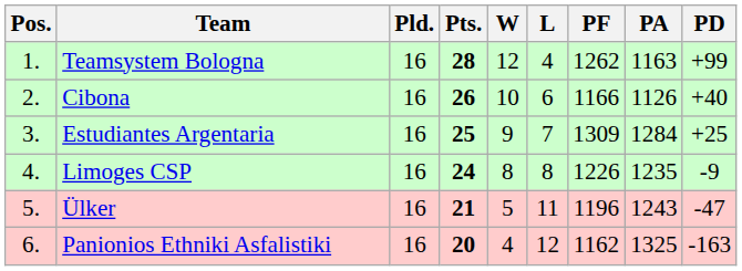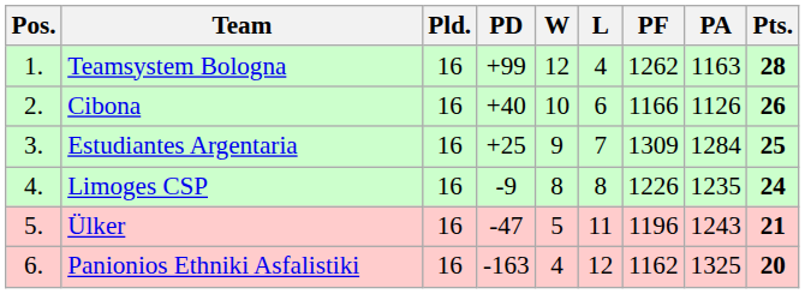columns swapped: Pts. <-> PD
